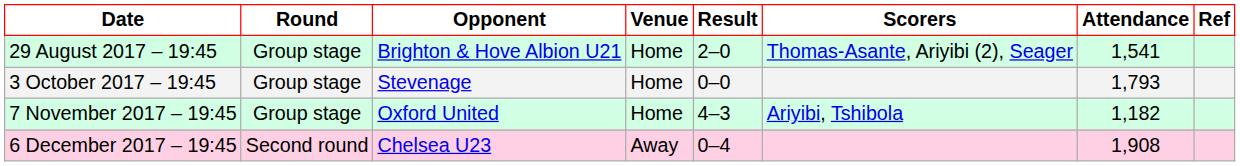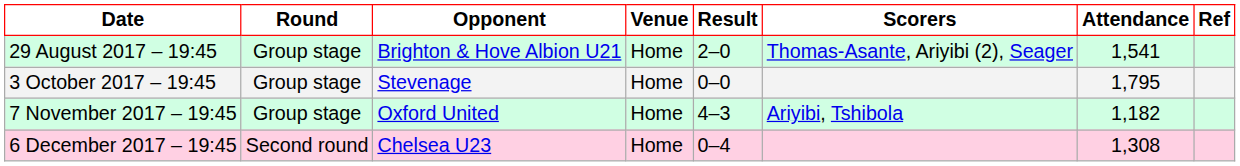3 October 2017 – 19:45 | Attendance: 1,793 -> 1,795
6 December 2017 – 19:45 | Venue: Away -> Home
6 December 2017 – 19:45 | Attendance: 1,908 -> 1,308
